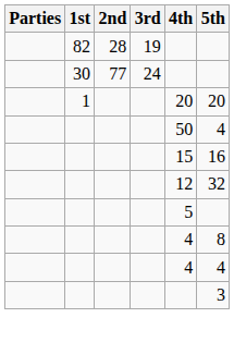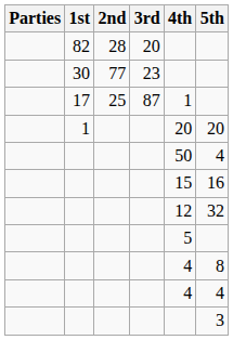82 | 3rd: 19 -> 20
30 | 3rd: 24 -> 23
+ row: 17 | 25 | 87 | 1
